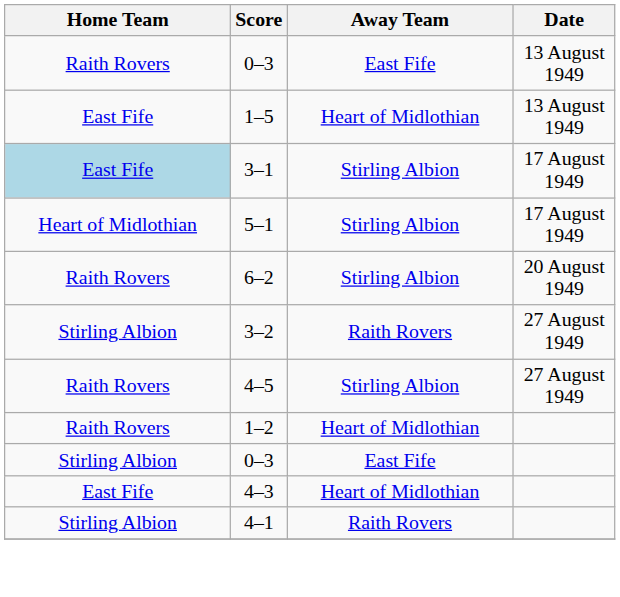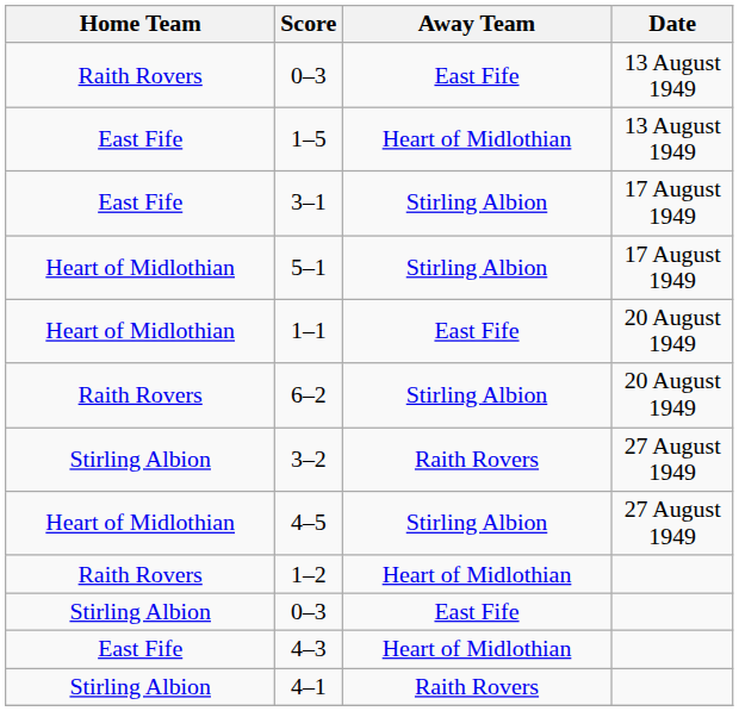3–1 | Home Team: lightblue background -> no background
+ row: Heart of Midlothian | 1–1 | East Fife | 20 August 1949
4–5 | Home Team: Raith Rovers -> Heart of Midlothian
